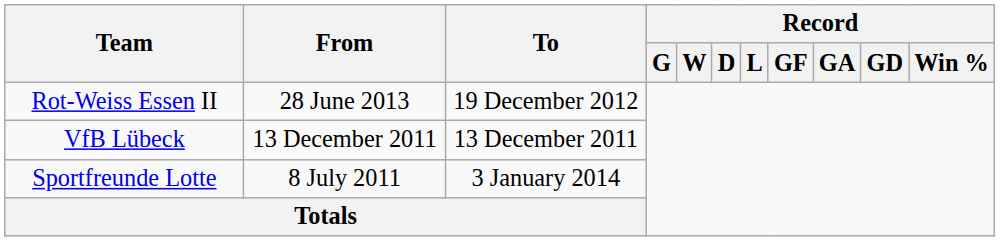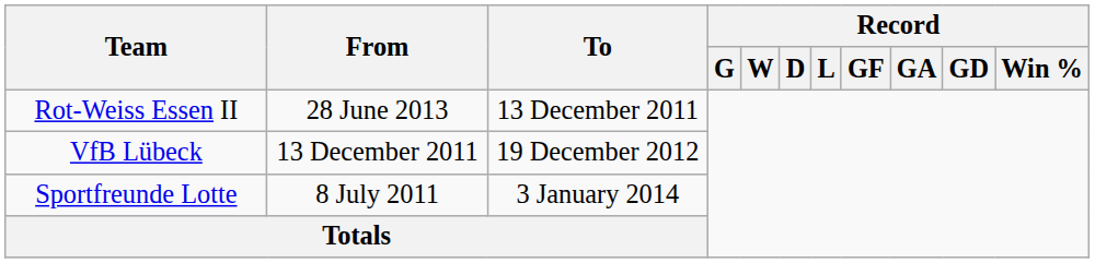Rot-Weiss Essen II | To: 19 December 2012 -> 13 December 2011
VfB Lübeck | To: 13 December 2011 -> 19 December 2012
